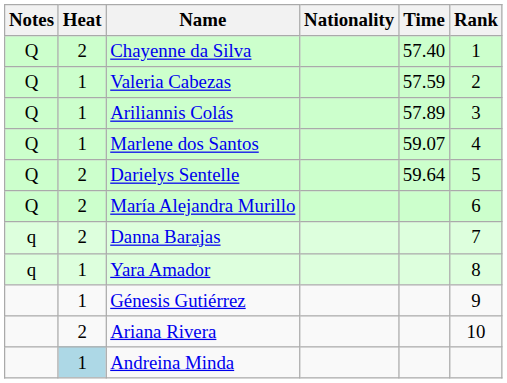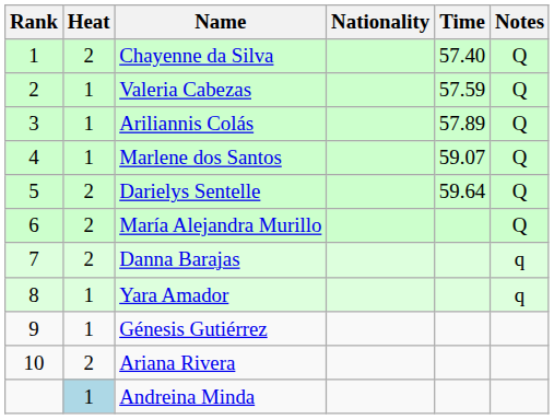columns swapped: Rank <-> Notes
